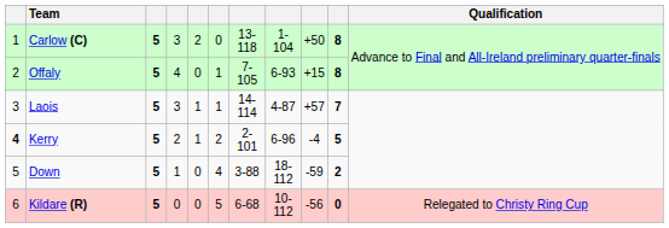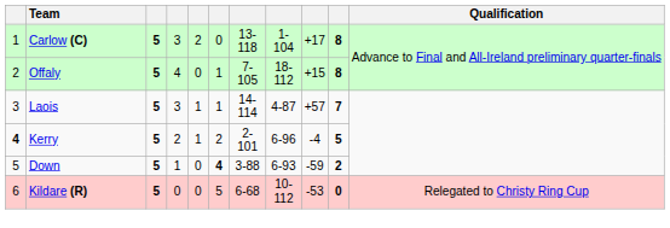Carlow (C) | column 9: +50 -> +17
Offaly | column 8: 6-93 -> 18-112
Down | column 6: normal -> bold
Down | column 8: 18-112 -> 6-93
Kildare (R) | column 9: -56 -> -53
